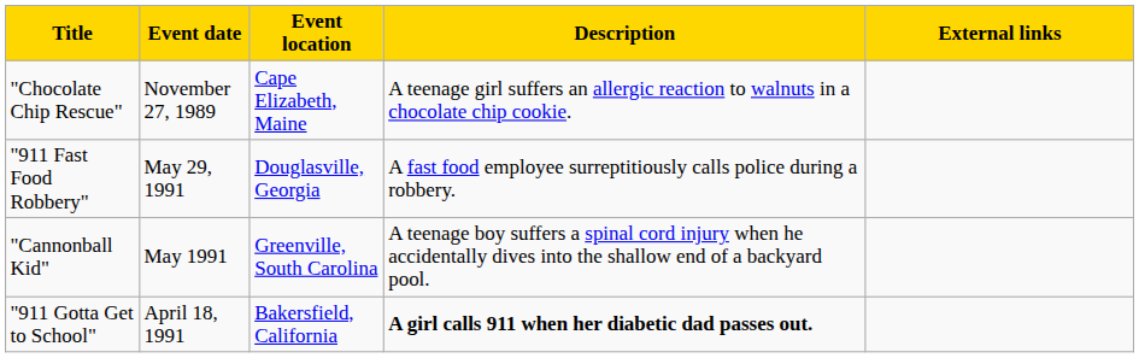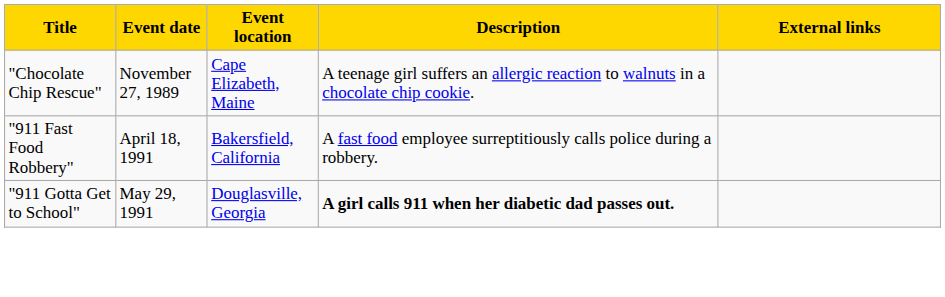"911 Fast Food Robbery" | Event date: May 29, 1991 -> April 18, 1991
"911 Fast Food Robbery" | Event location: Douglasville, Georgia -> Bakersfield, California
- row: "Cannonball Kid" | May 1991 | Greenville, South Carolina | A teenage boy suffers a spinal cord injury when he accidentally dives into the shallow end of a backyard pool.
"911 Gotta Get to School" | Event date: April 18, 1991 -> May 29, 1991
"911 Gotta Get to School" | Event location: Bakersfield, California -> Douglasville, Georgia
